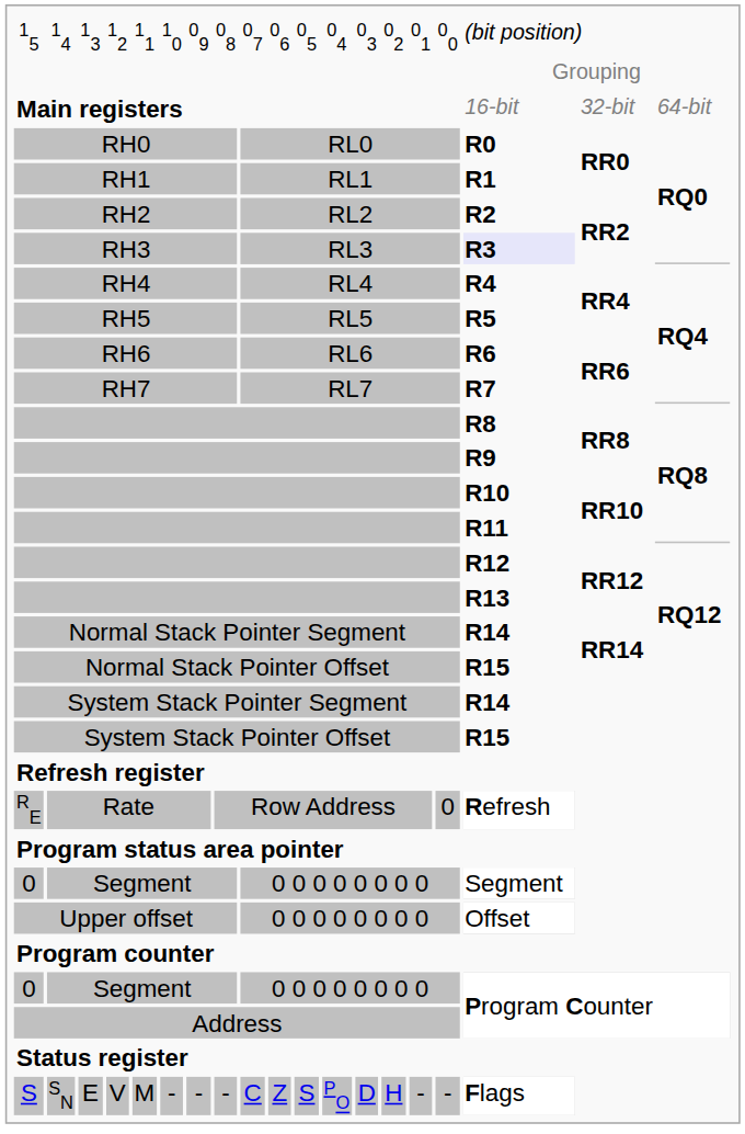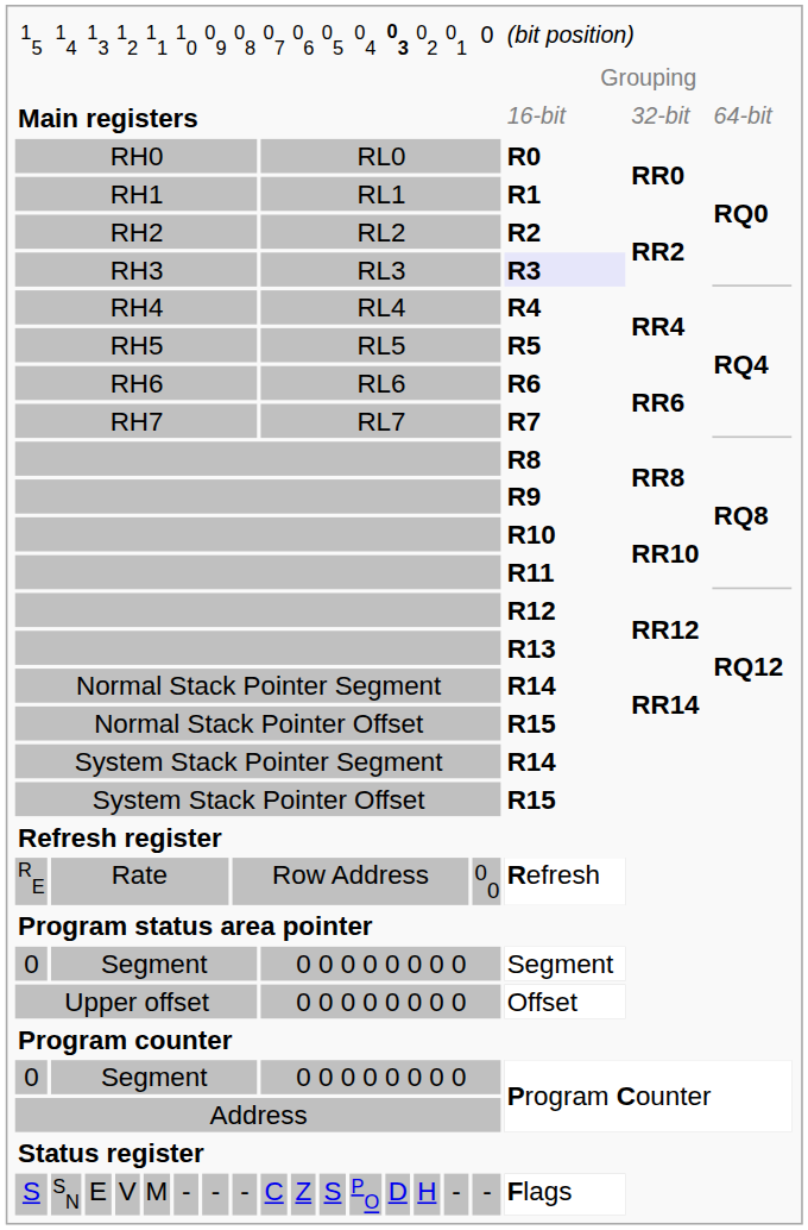15 | column 13: normal -> bold
15 | column 16: 00 -> 0
RE | column 16: 0 -> 00
